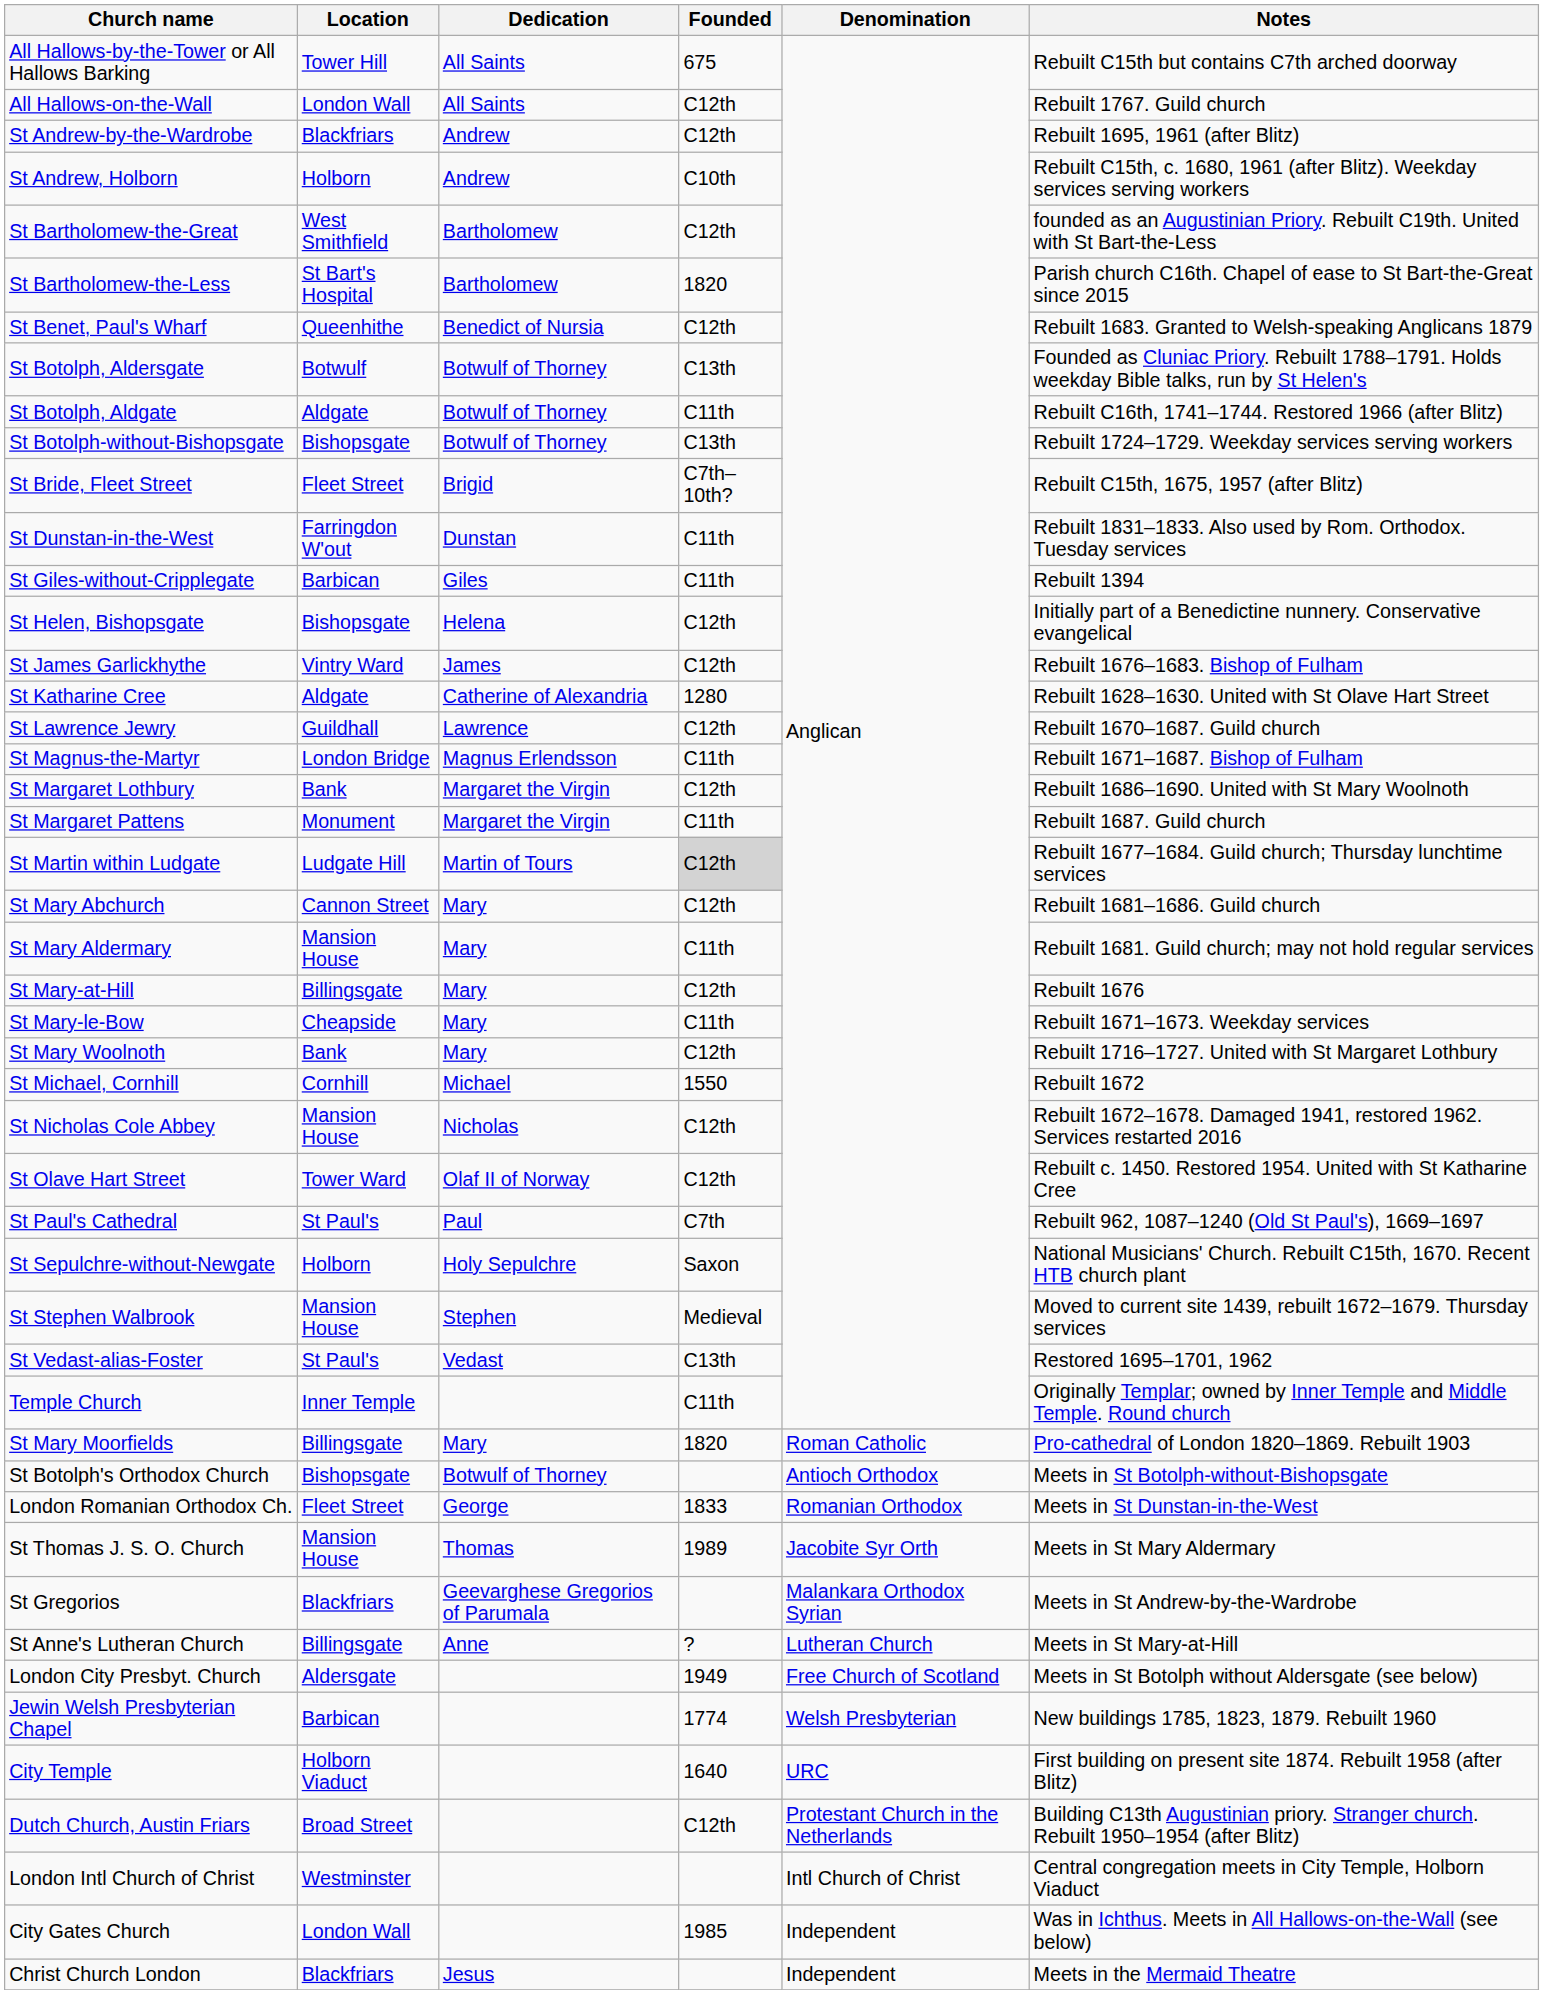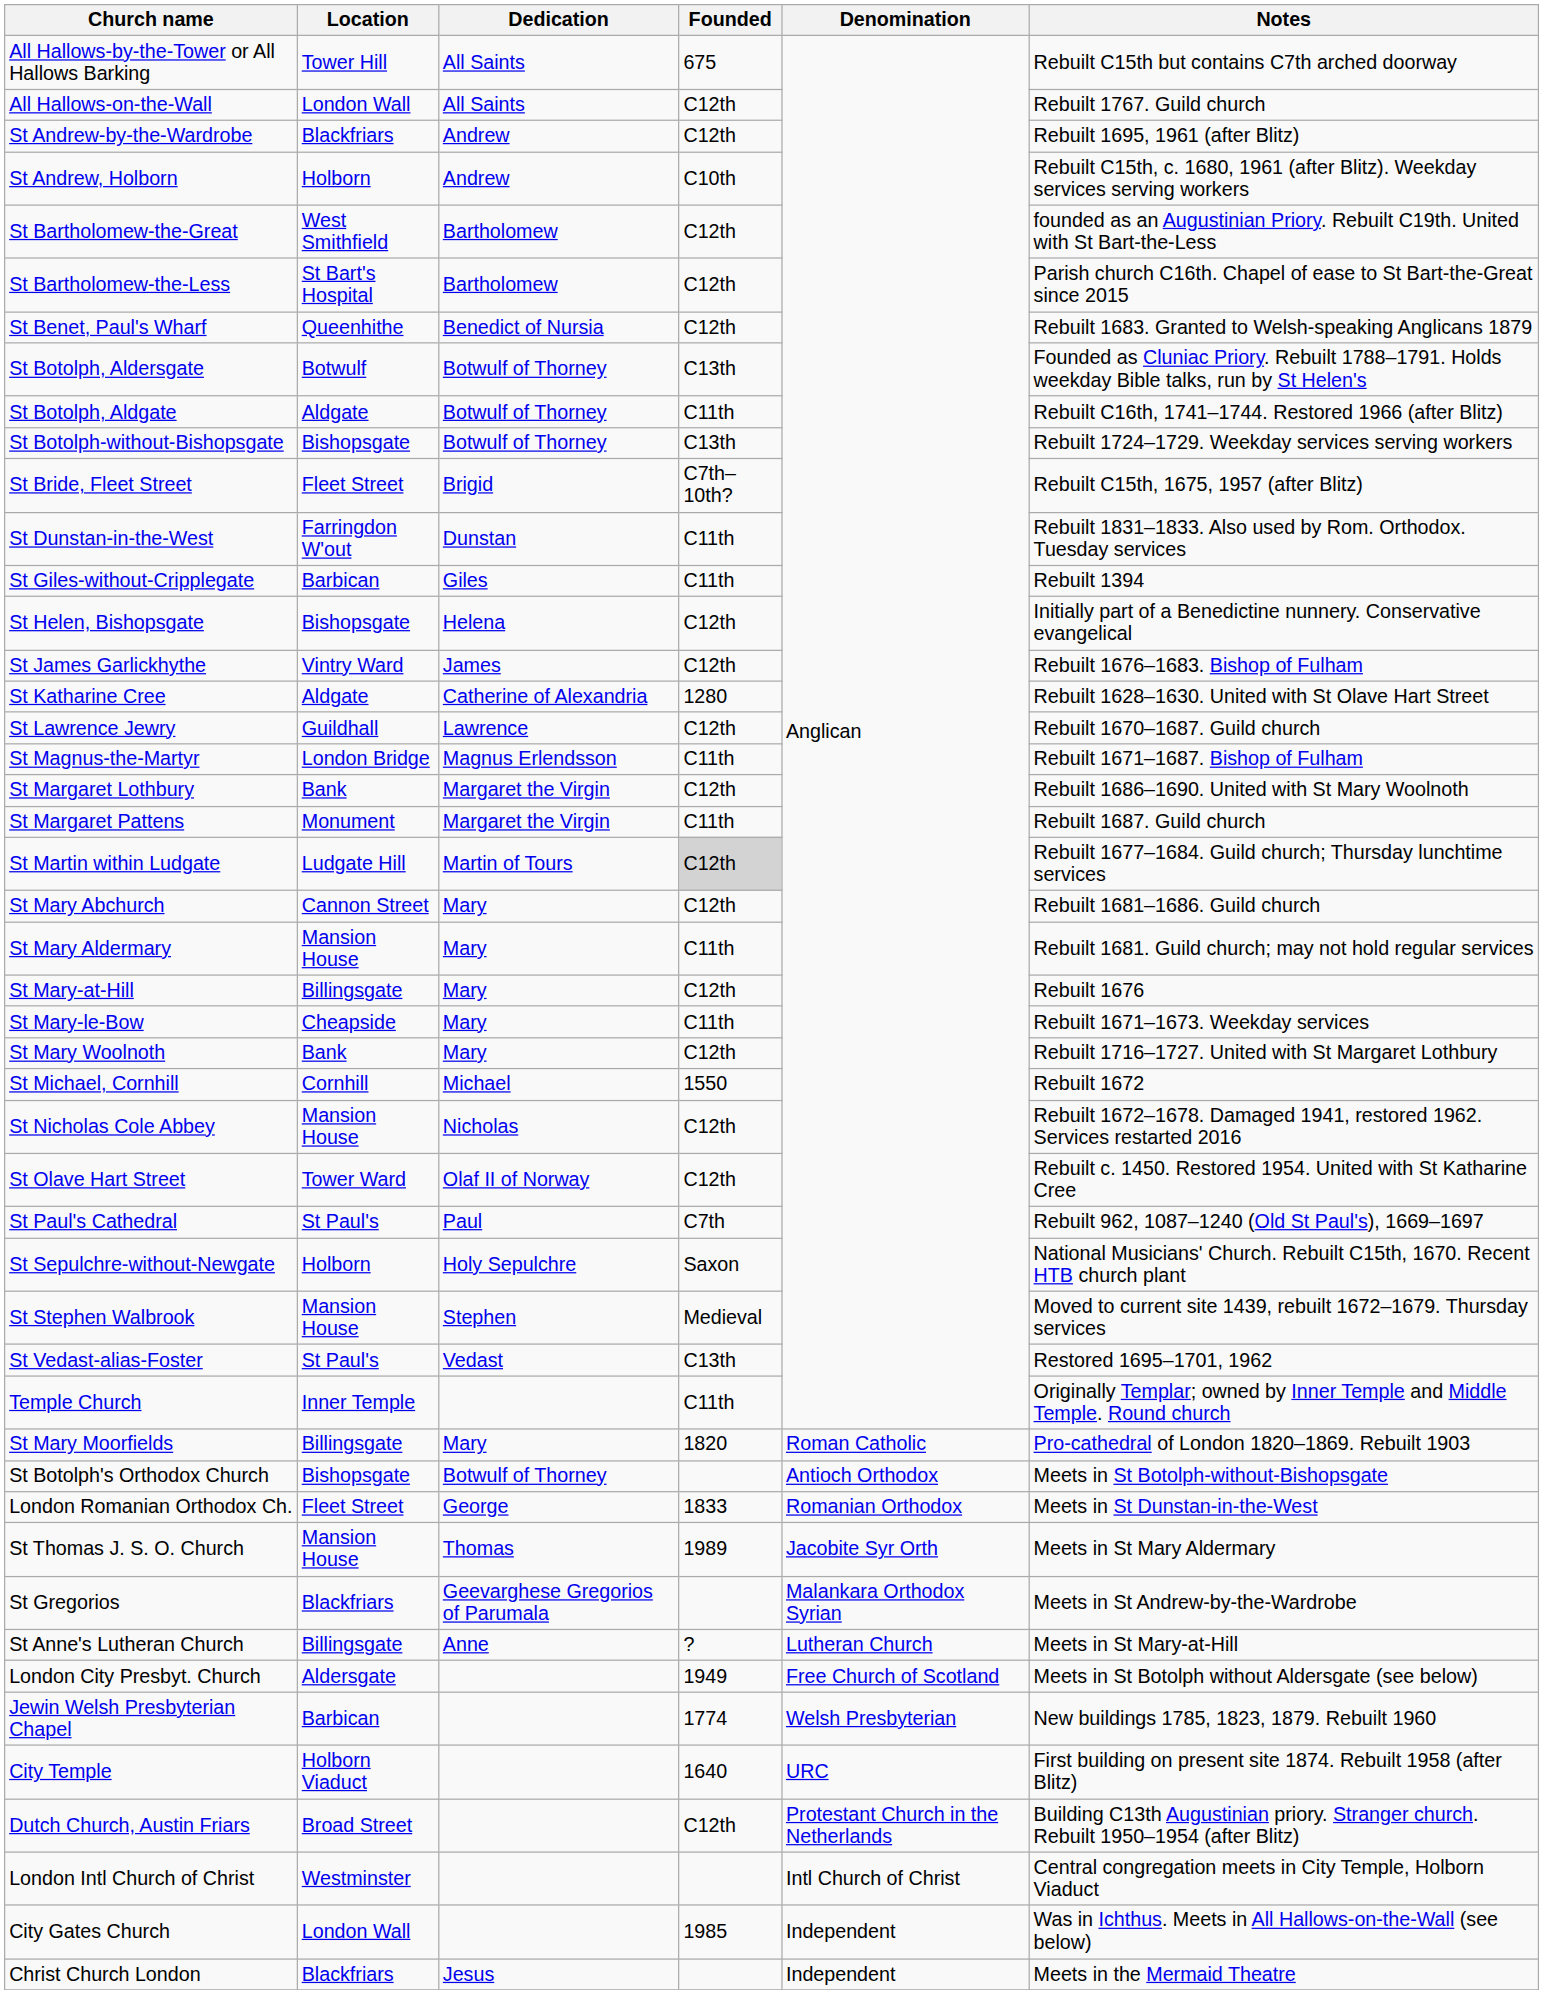St Bartholomew-the-Less | Founded: 1820 -> C12th
